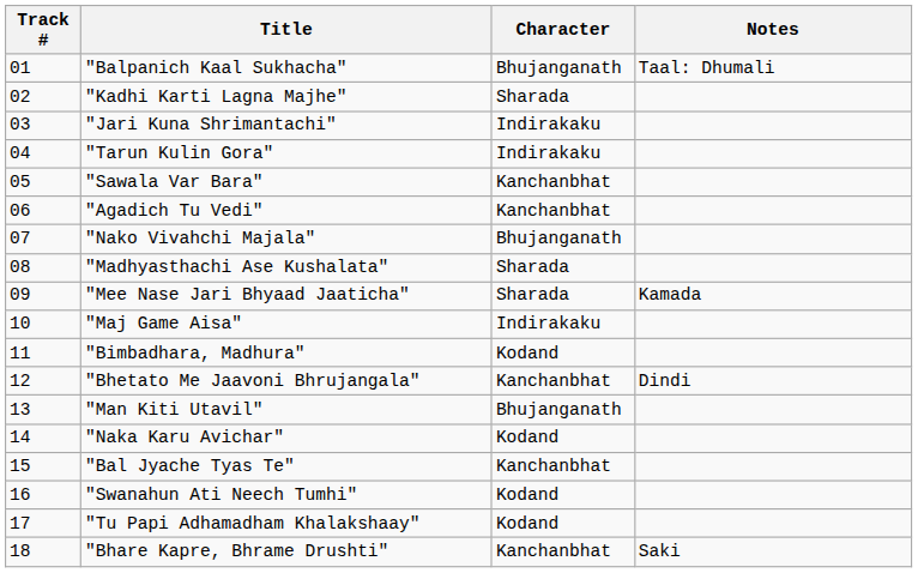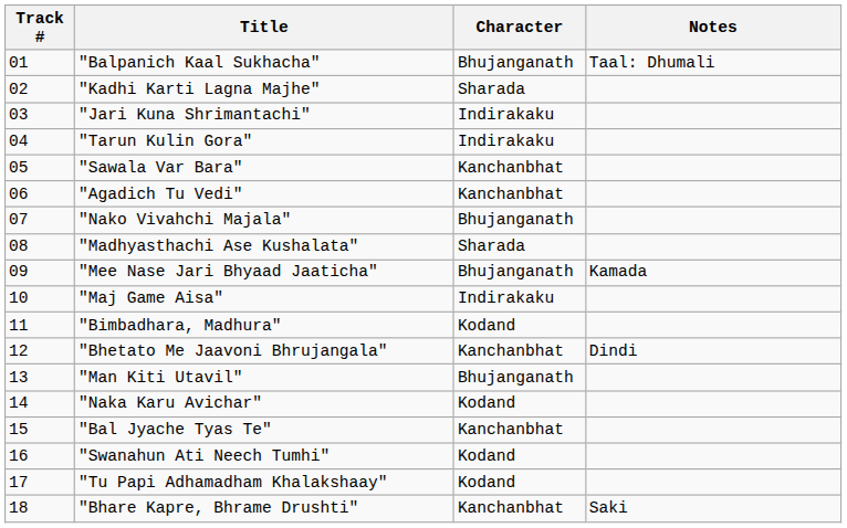"Mee Nase Jari Bhyaad Jaaticha" | Character: Sharada -> Bhujanganath
